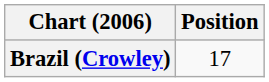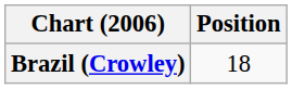Brazil (Crowley) | Position: 17 -> 18
